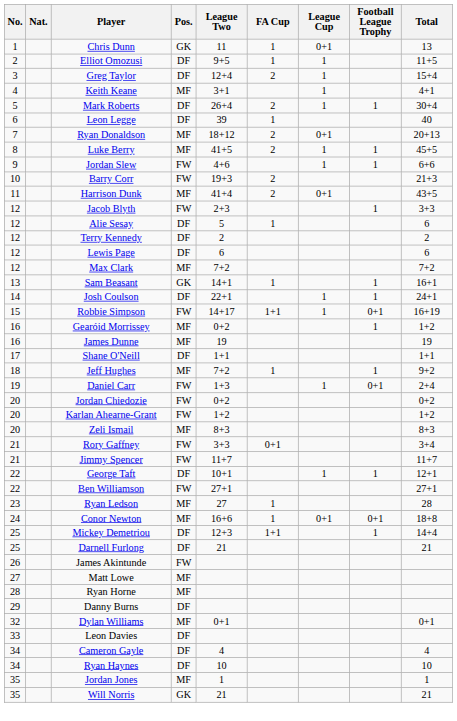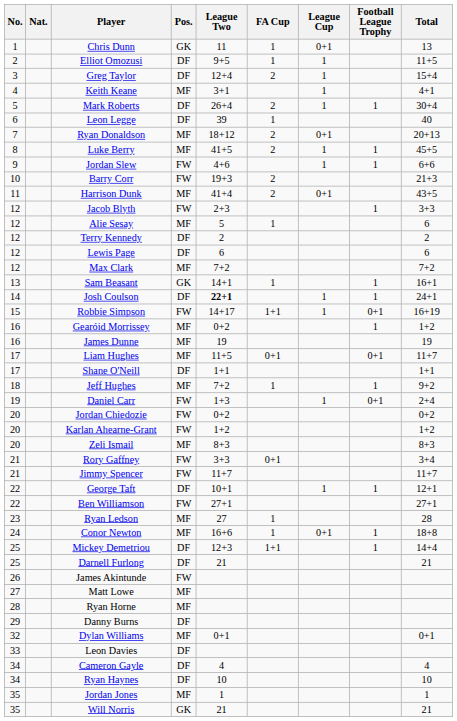Alie Sesay | Pos.: DF -> MF
Josh Coulson | League Two: normal -> bold
+ row: 17 | Liam Hughes | MF | 11+5 | 0+1 | 0+1 | 11+7
Conor Newton | Football League Trophy: 0+1 -> 1
